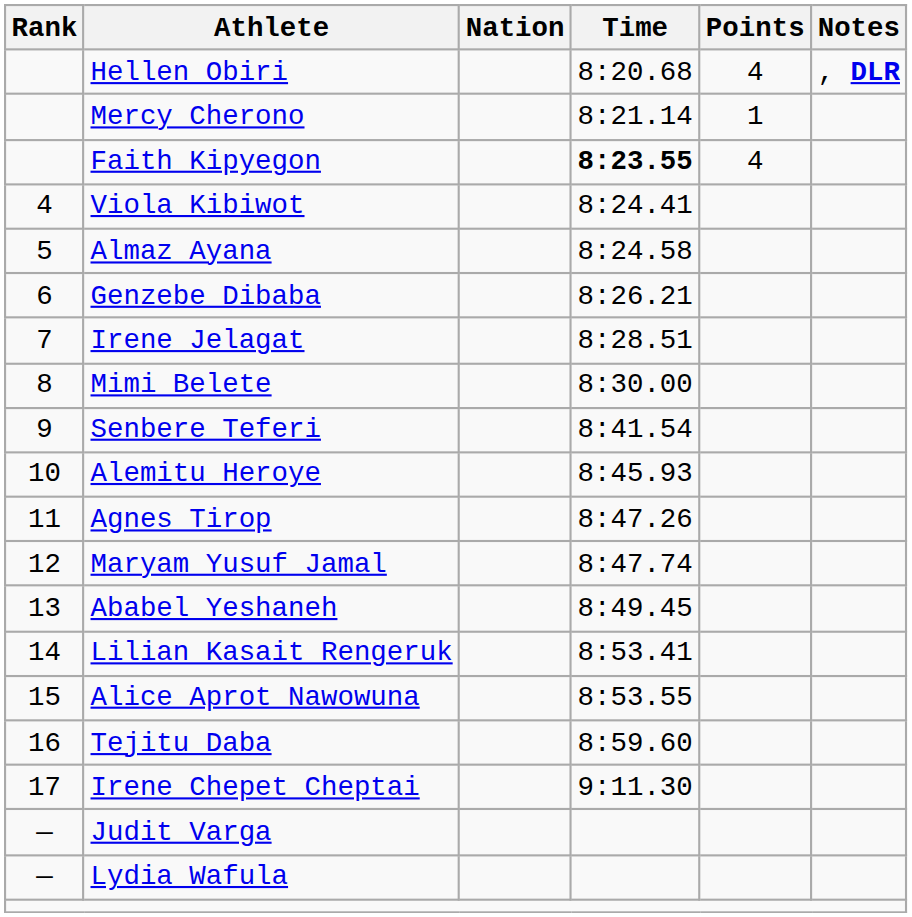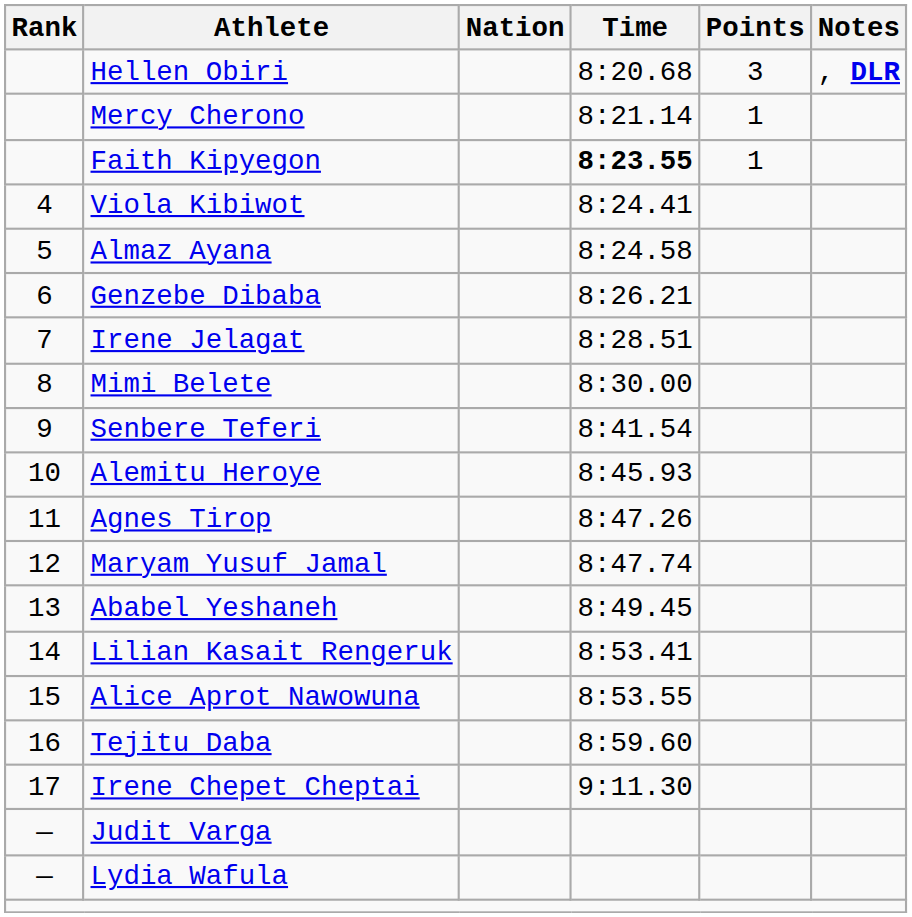Hellen Obiri | Points: 4 -> 3
Faith Kipyegon | Points: 4 -> 1
